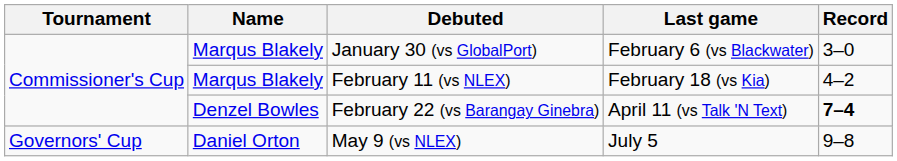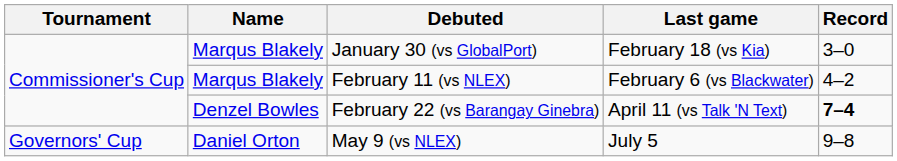January 30 (vs GlobalPort) | Last game: February 6 (vs Blackwater) -> February 18 (vs Kia)
February 11 (vs NLEX) | Last game: February 18 (vs Kia) -> February 6 (vs Blackwater)
